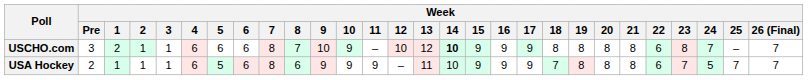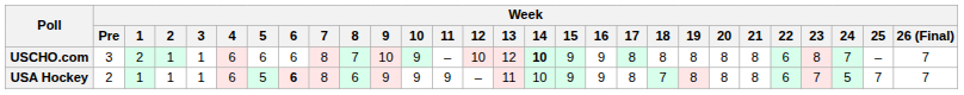USCHO.com | Week / 17: 9 -> 8
USA Hockey | Week / 6: normal -> bold
USA Hockey | Week / 17: 9 -> 8
